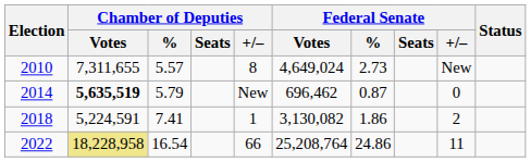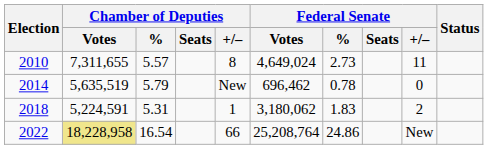2010 | Federal Senate / +/–: New -> 11
2014 | Chamber of Deputies / Votes: bold -> normal
2014 | Federal Senate / %: 0.87 -> 0.78
2018 | Chamber of Deputies / %: 7.41 -> 5.31
2018 | Federal Senate / Votes: 3,130,082 -> 3,180,062
2018 | Federal Senate / %: 1.86 -> 1.83
2022 | Federal Senate / +/–: 11 -> New
